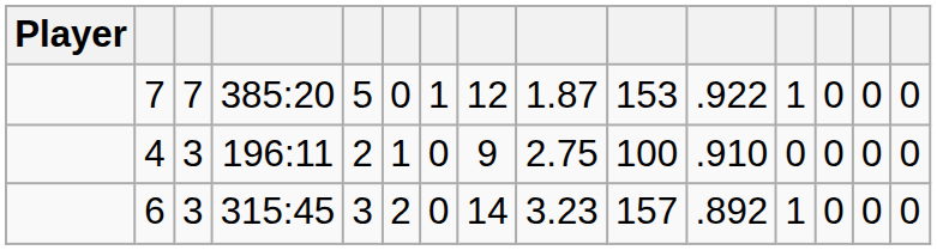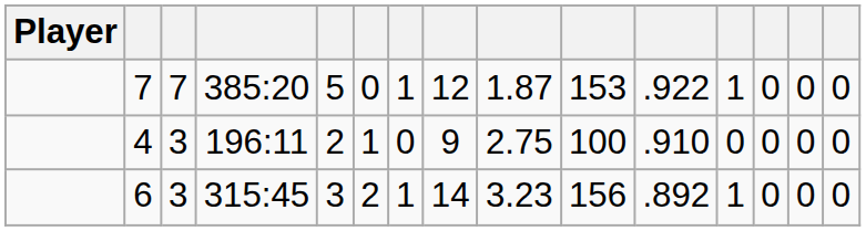6 | column 7: 0 -> 1
6 | column 10: 157 -> 156
